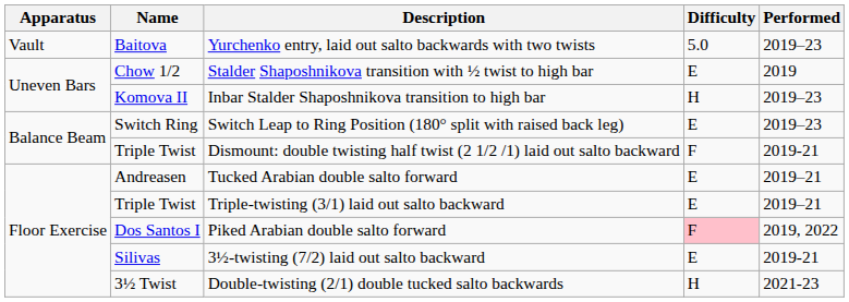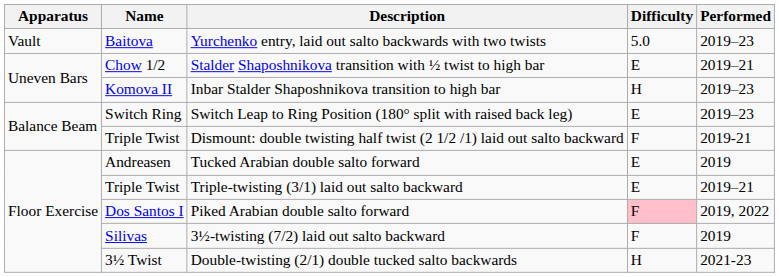Stalder Shaposhnikova transition with ½ twist to high bar | Performed: 2019 -> 2019–21
Tucked Arabian double salto forward | Performed: 2019–21 -> 2019
3½-twisting (7/2) laid out salto backward | Difficulty: E -> F
3½-twisting (7/2) laid out salto backward | Performed: 2019-21 -> 2019
